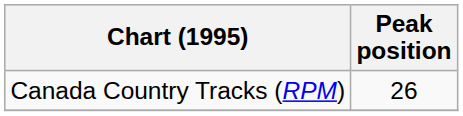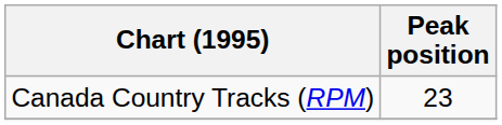Canada Country Tracks (RPM) | Peak position: 26 -> 23
